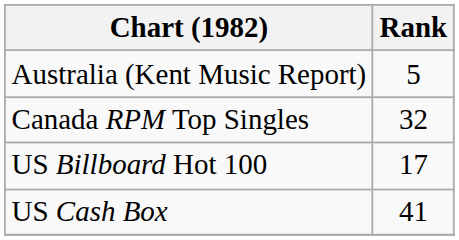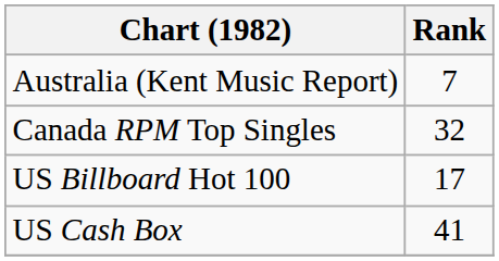Australia (Kent Music Report) | Rank: 5 -> 7
